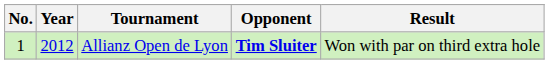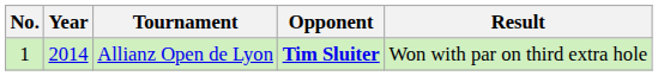Allianz Open de Lyon | Year: 2012 -> 2014
